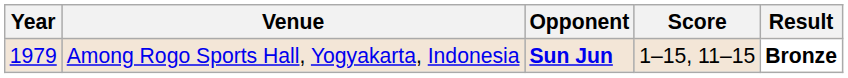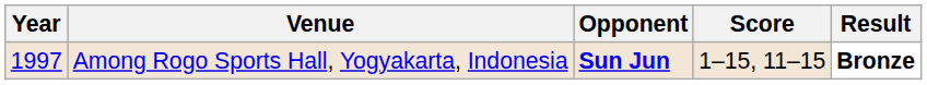Among Rogo Sports Hall, Yogyakarta, Indonesia | Year: 1979 -> 1997
